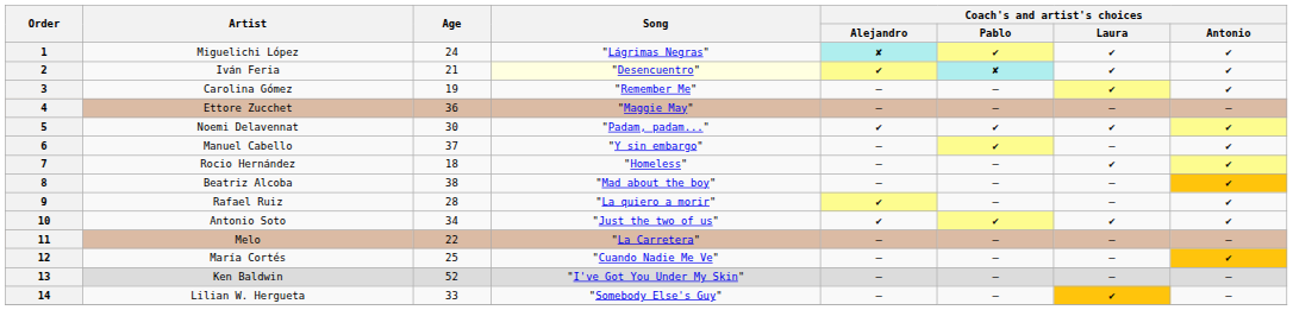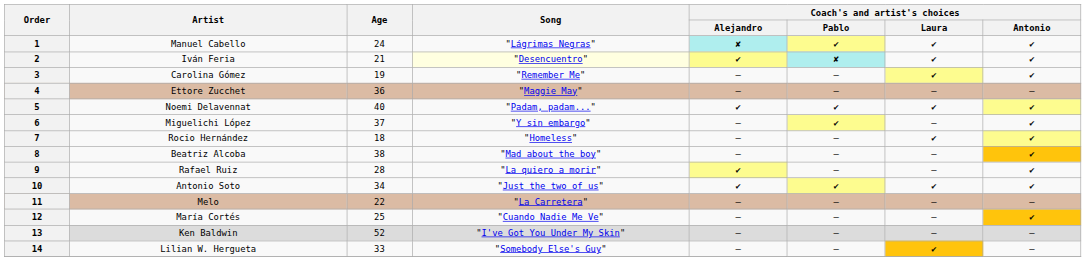1 | Artist: Miguelichi López -> Manuel Cabello
5 | Age: 30 -> 40
6 | Artist: Manuel Cabello -> Miguelichi López
